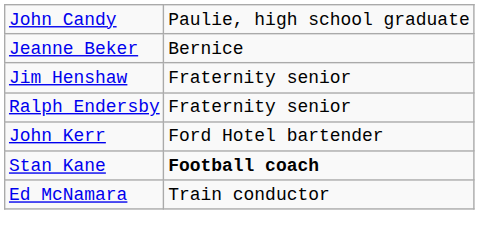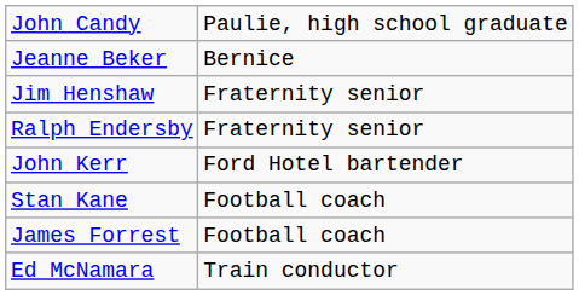Stan Kane | column 2: bold -> normal
+ row: James Forrest | Football coach
